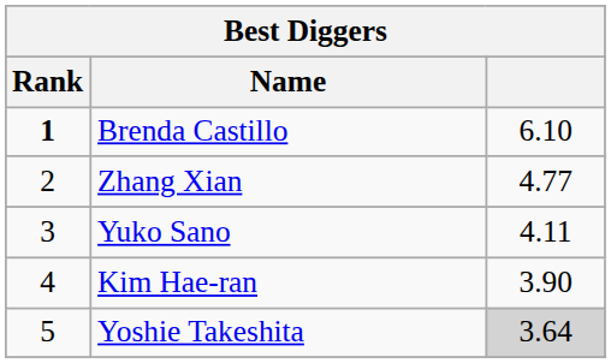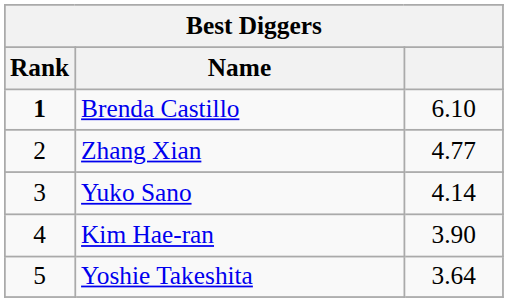Yuko Sano | column 3: 4.11 -> 4.14
Yoshie Takeshita | column 3: lightgrey background -> no background
